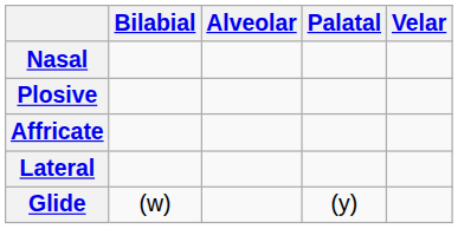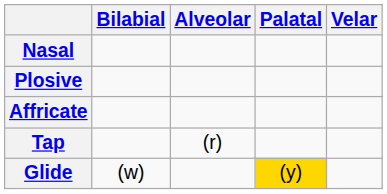- row: Lateral
+ row: Tap | (r)
Glide | Palatal: no background -> gold background
